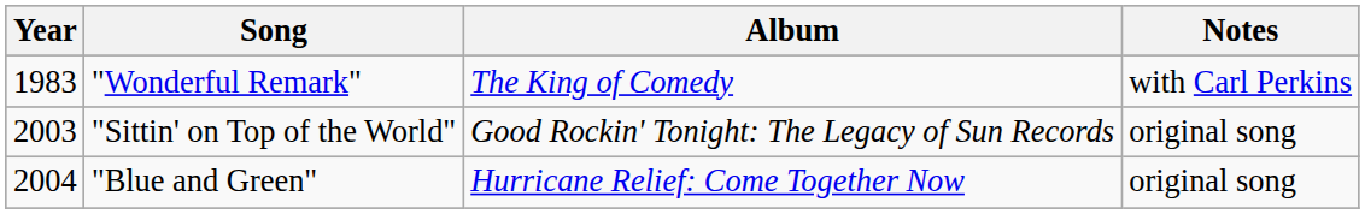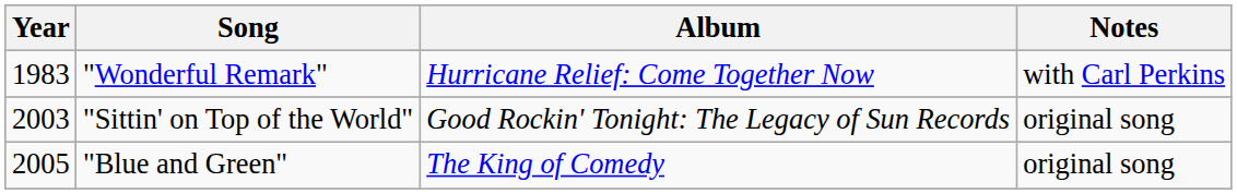"Wonderful Remark" | Album: The King of Comedy -> Hurricane Relief: Come Together Now
"Blue and Green" | Year: 2004 -> 2005
"Blue and Green" | Album: Hurricane Relief: Come Together Now -> The King of Comedy
